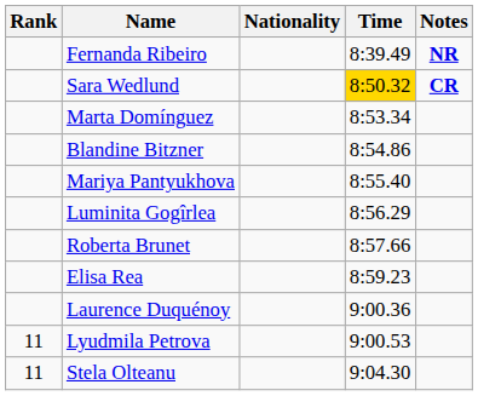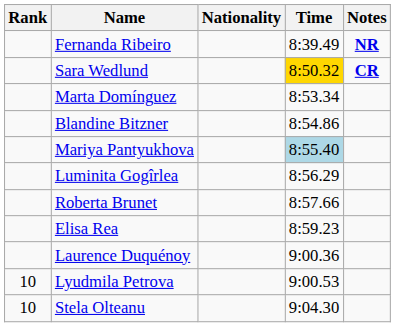Mariya Pantyukhova | Time: no background -> lightblue background
Lyudmila Petrova | Rank: 11 -> 10
Stela Olteanu | Rank: 11 -> 10
